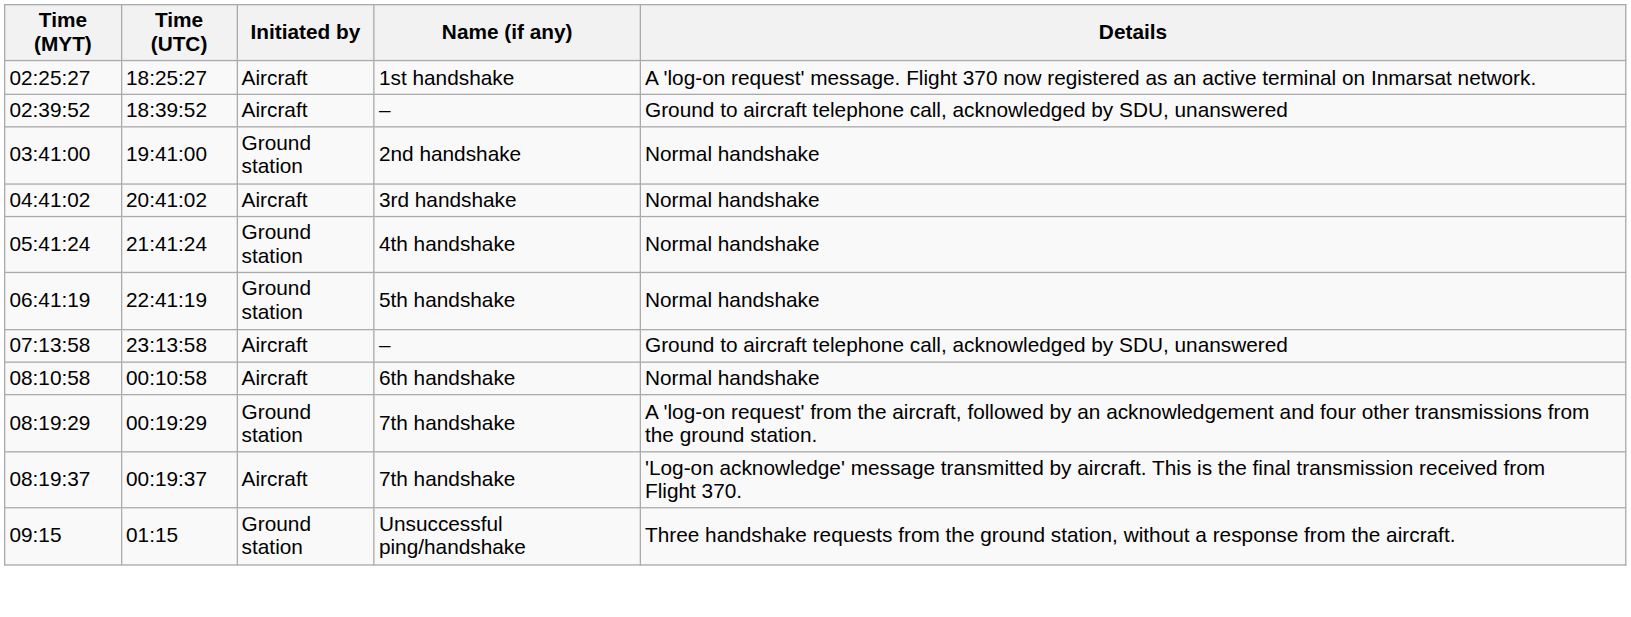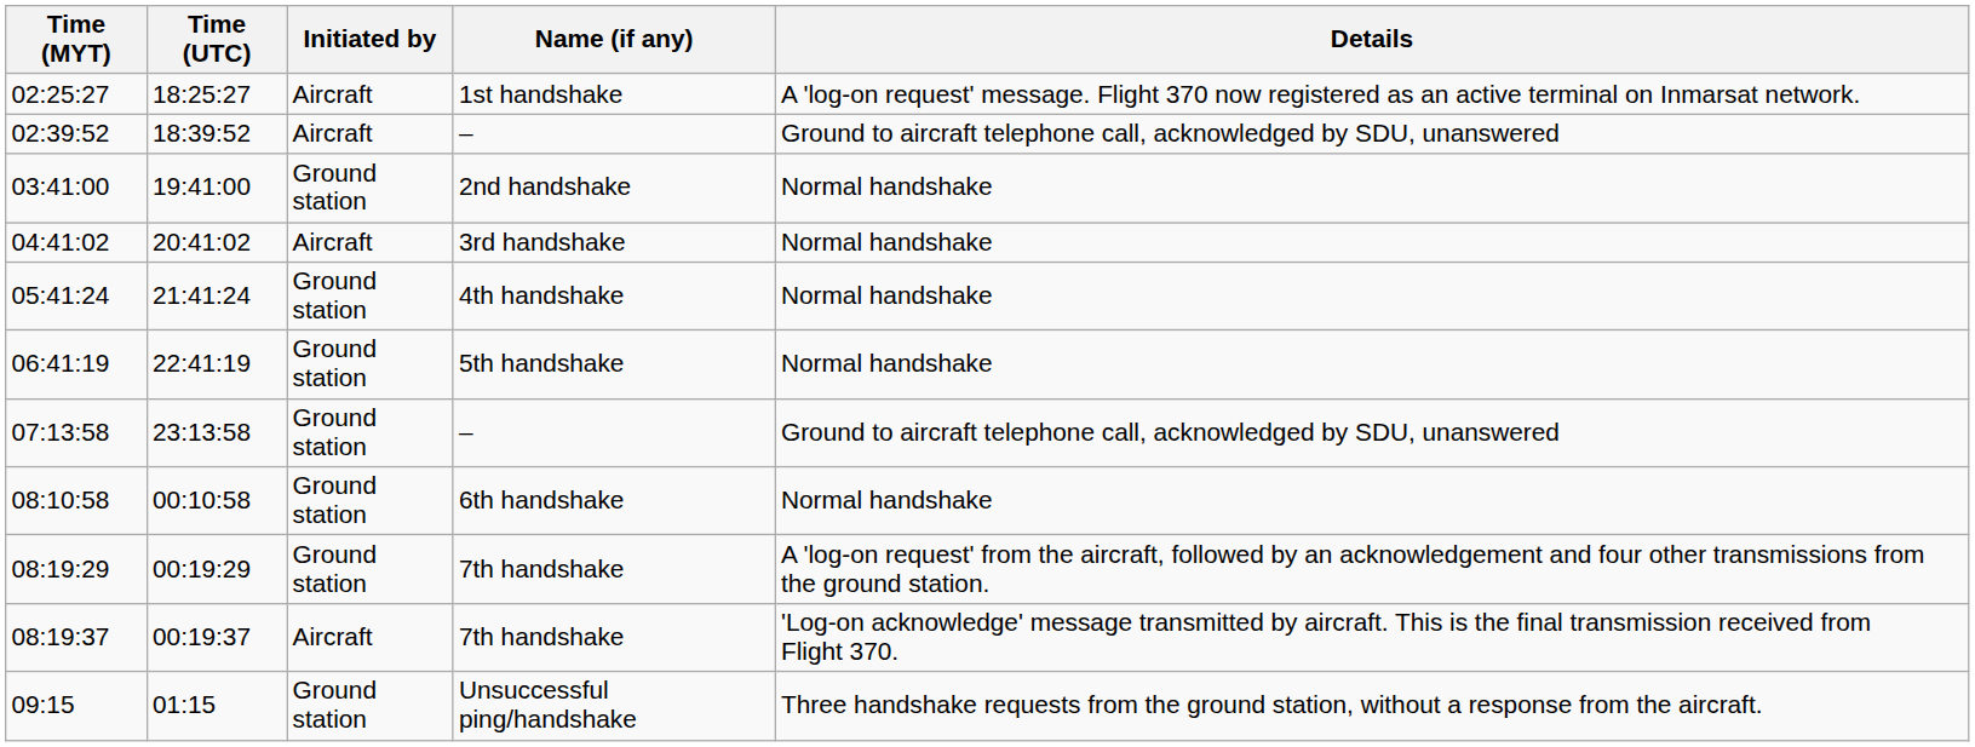07:13:58 | Initiated by: Aircraft -> Ground station
08:10:58 | Initiated by: Aircraft -> Ground station
